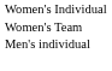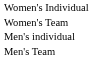+ row: Men's Team
